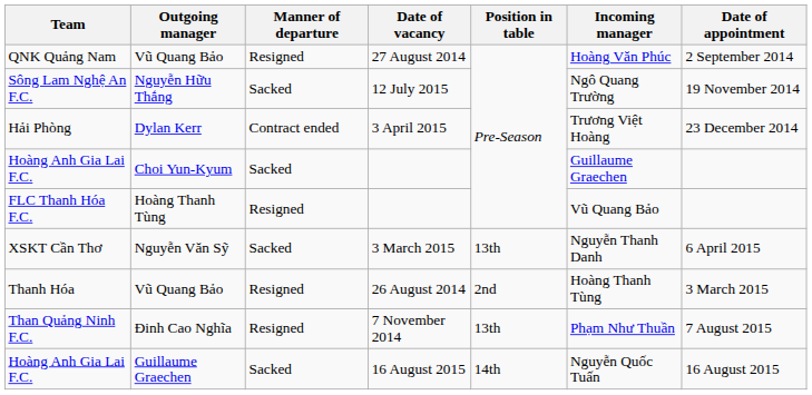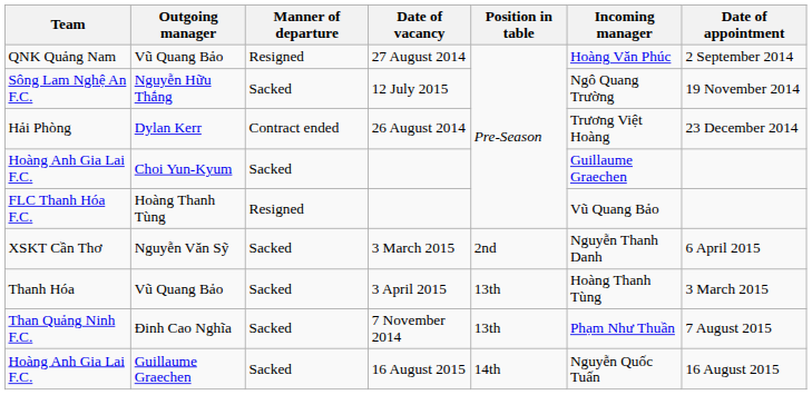Hải Phòng | Date of vacancy: 3 April 2015 -> 26 August 2014
XSKT Cần Thơ | Position in table: 13th -> 2nd
Thanh Hóa | Manner of departure: Resigned -> Sacked
Thanh Hóa | Date of vacancy: 26 August 2014 -> 3 April 2015
Thanh Hóa | Position in table: 2nd -> 13th
Than Quảng Ninh F.C. | Manner of departure: Resigned -> Sacked
